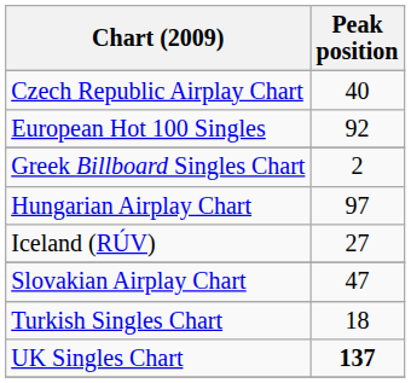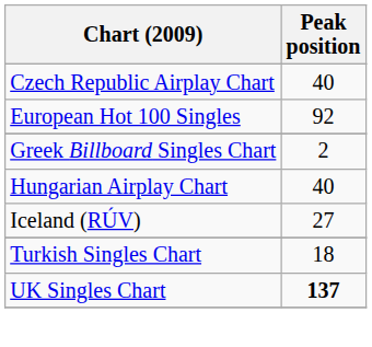Hungarian Airplay Chart | Peak position: 97 -> 40
- row: Slovakian Airplay Chart | 47
